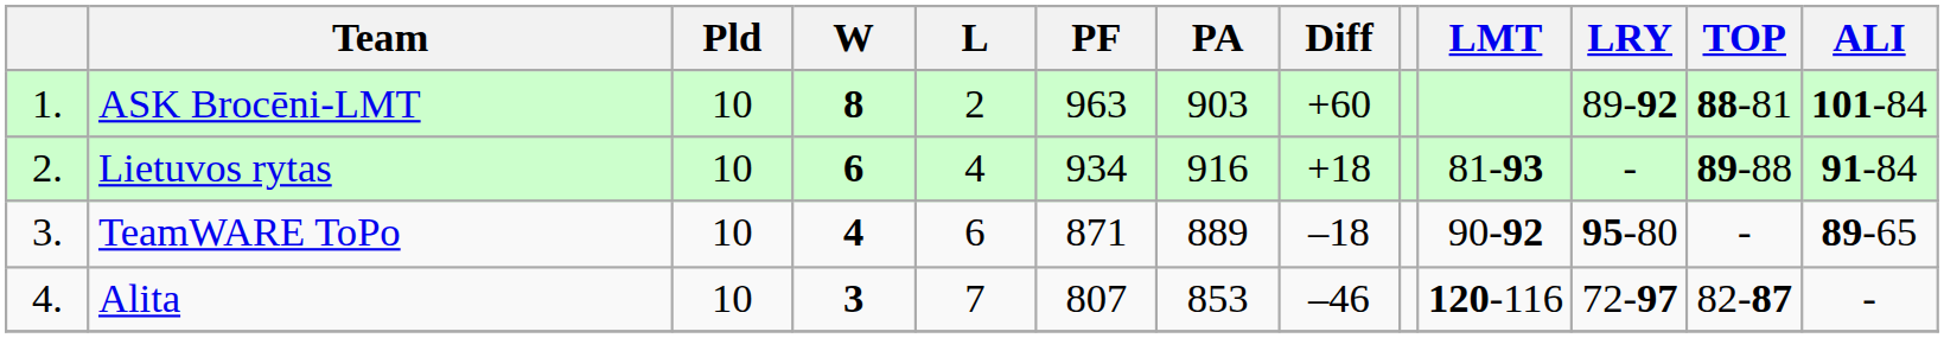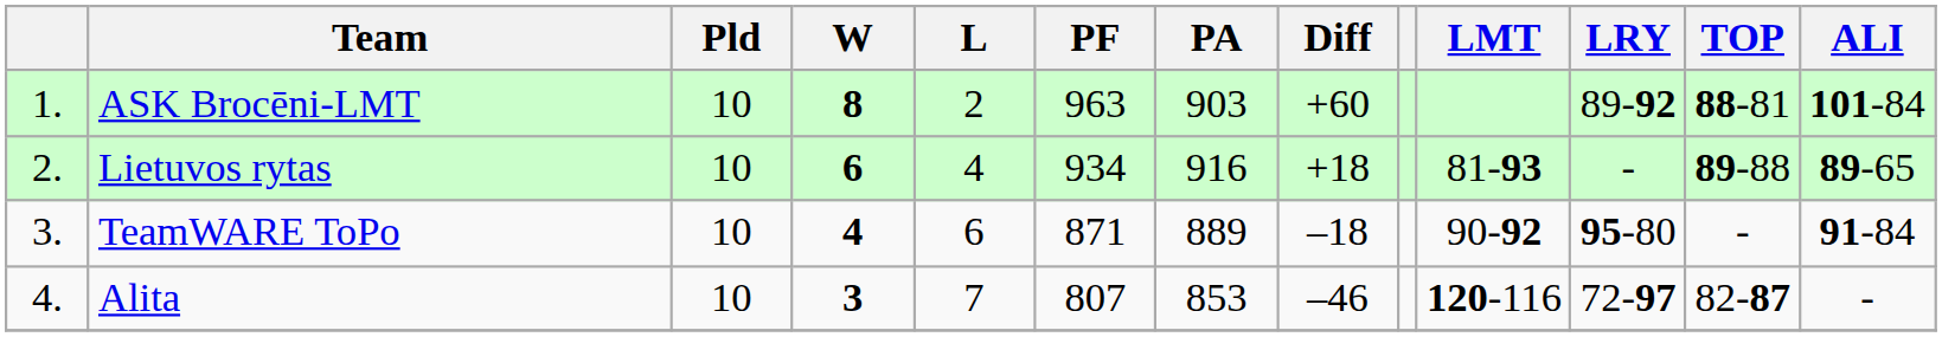Lietuvos rytas | ALI: 91-84 -> 89-65
TeamWARE ToPo | ALI: 89-65 -> 91-84
